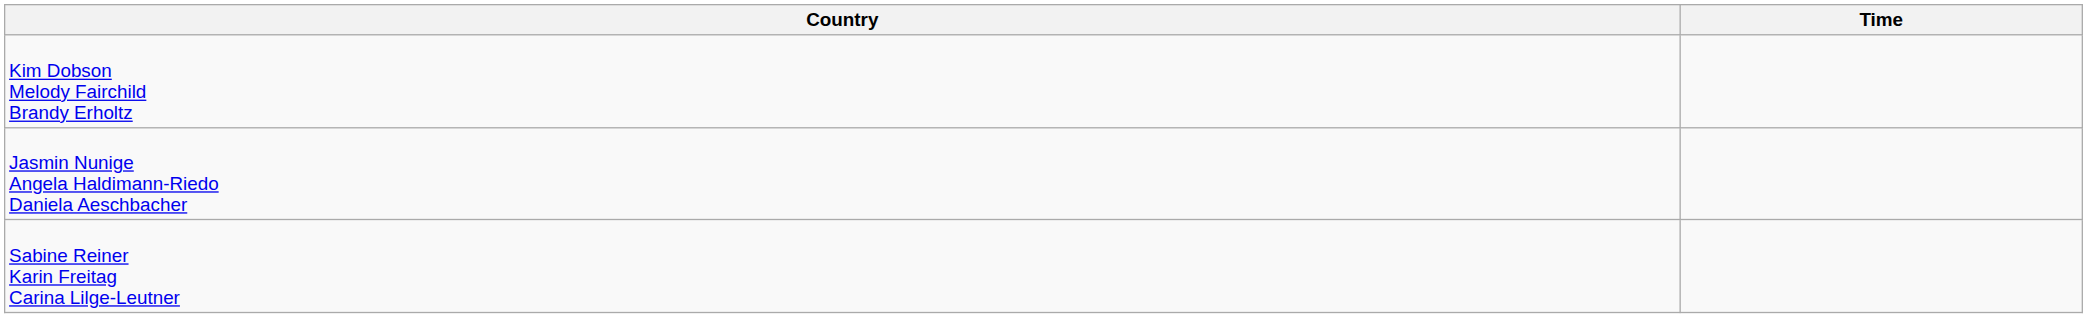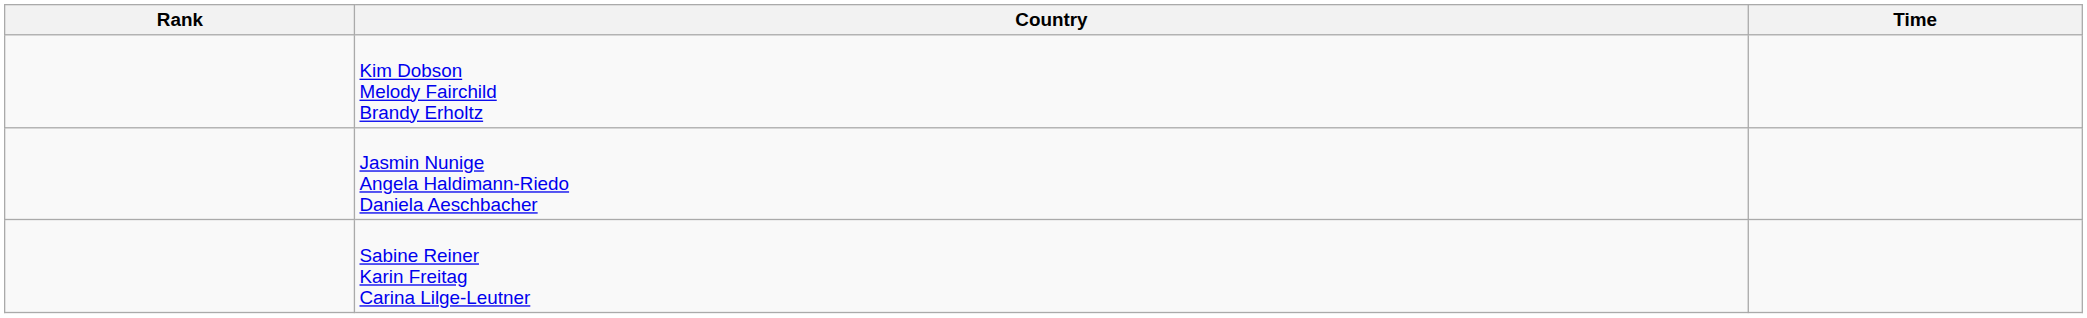+ column: Rank
